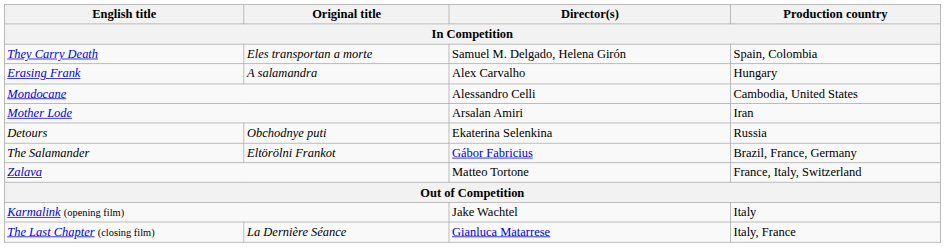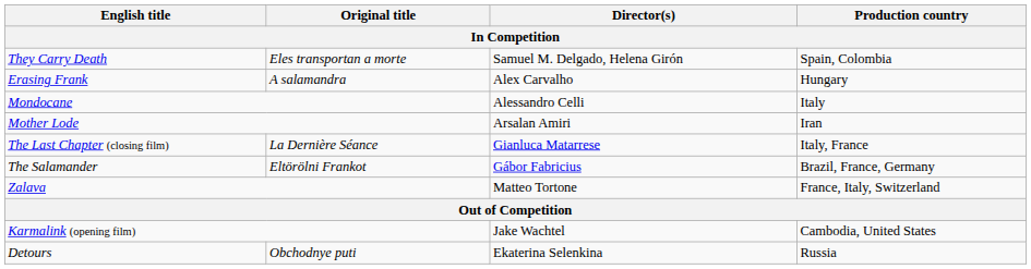Mondocane | Production country: Cambodia, United States -> Italy
rows swapped: Detours <-> The Last Chapter (closing film)
Karmalink (opening film) | Production country: Italy -> Cambodia, United States
